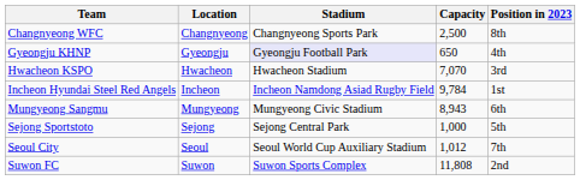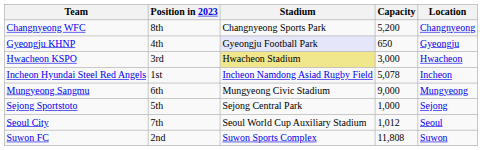columns swapped: Location <-> Position in 2023
Changnyeong WFC | Capacity: 2,500 -> 5,200
Hwacheon KSPO | Stadium: no background -> khaki background
Hwacheon KSPO | Capacity: 7,070 -> 3,000
Incheon Hyundai Steel Red Angels | Capacity: 9,784 -> 5,078
Mungyeong Sangmu | Capacity: 8,943 -> 9,000
